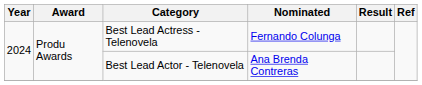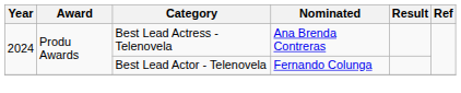Best Lead Actress - Telenovela | Nominated: Fernando Colunga -> Ana Brenda Contreras
Best Lead Actor - Telenovela | Nominated: Ana Brenda Contreras -> Fernando Colunga
